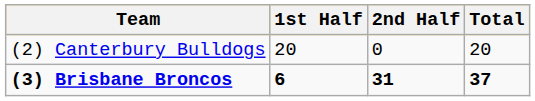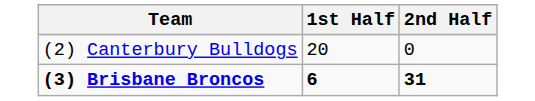- column: Total | 20 | 37
